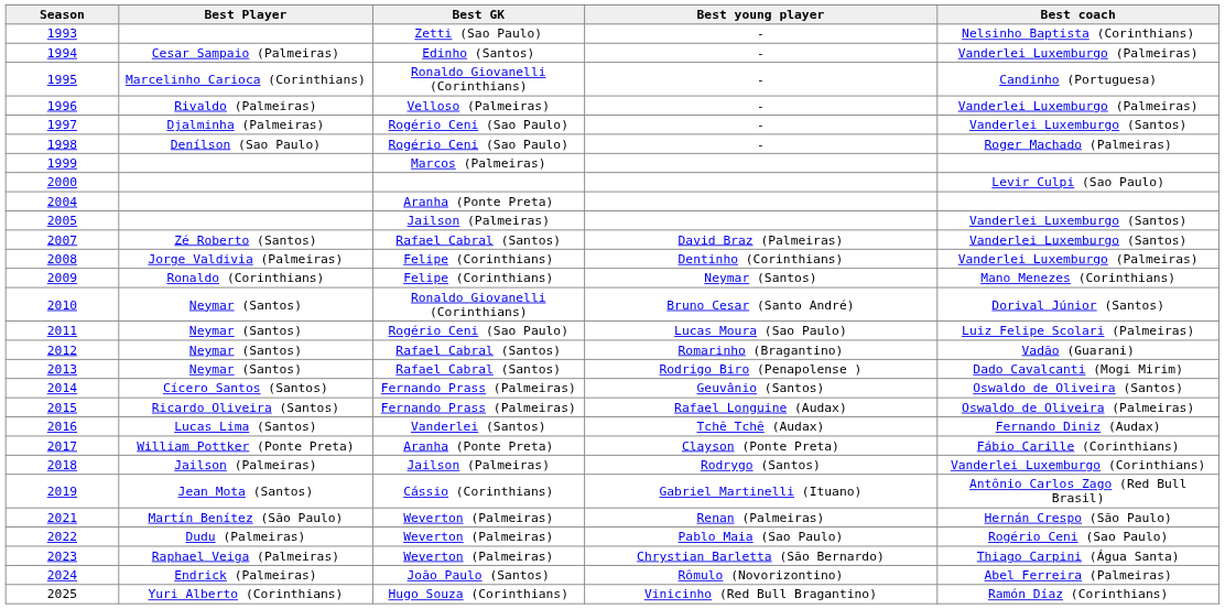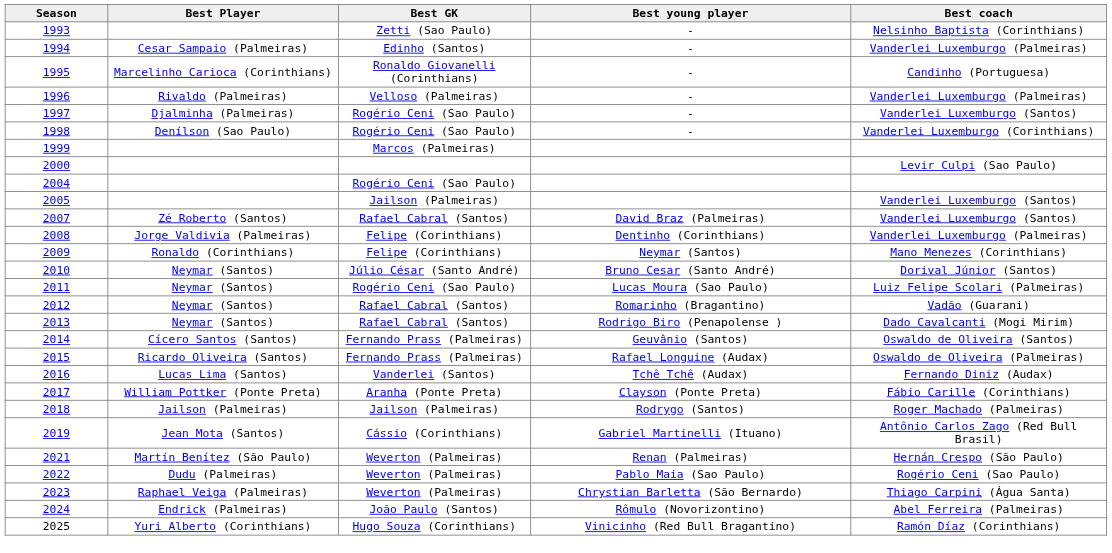1998 | Best coach: Roger Machado (Palmeiras) -> Vanderlei Luxemburgo (Corinthians)
2004 | Best GK: Aranha (Ponte Preta) -> Rogério Ceni (Sao Paulo)
2010 | Best GK: Ronaldo Giovanelli (Corinthians) -> Júlio César (Santo André)
2018 | Best coach: Vanderlei Luxemburgo (Corinthians) -> Roger Machado (Palmeiras)
